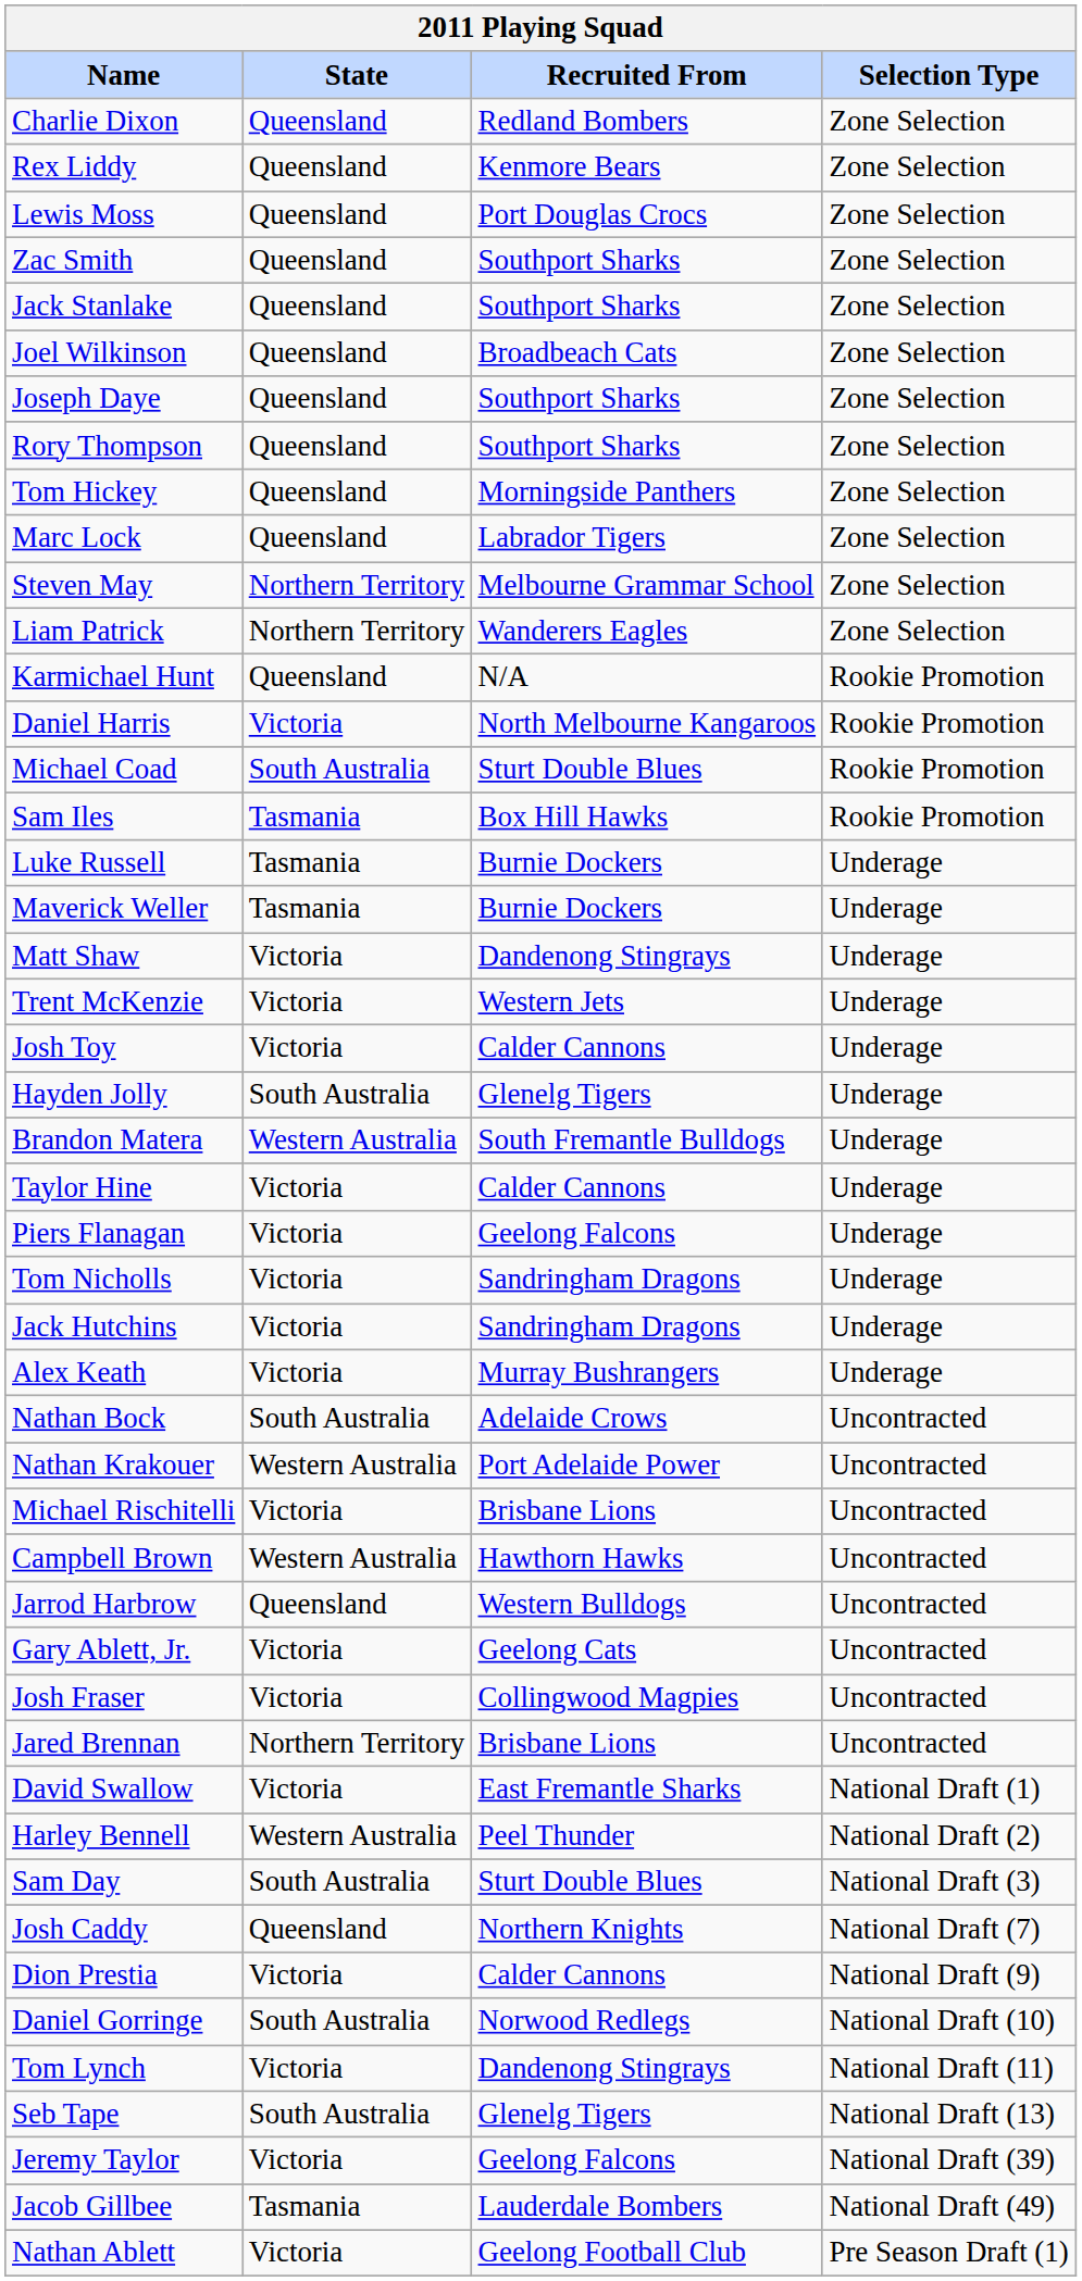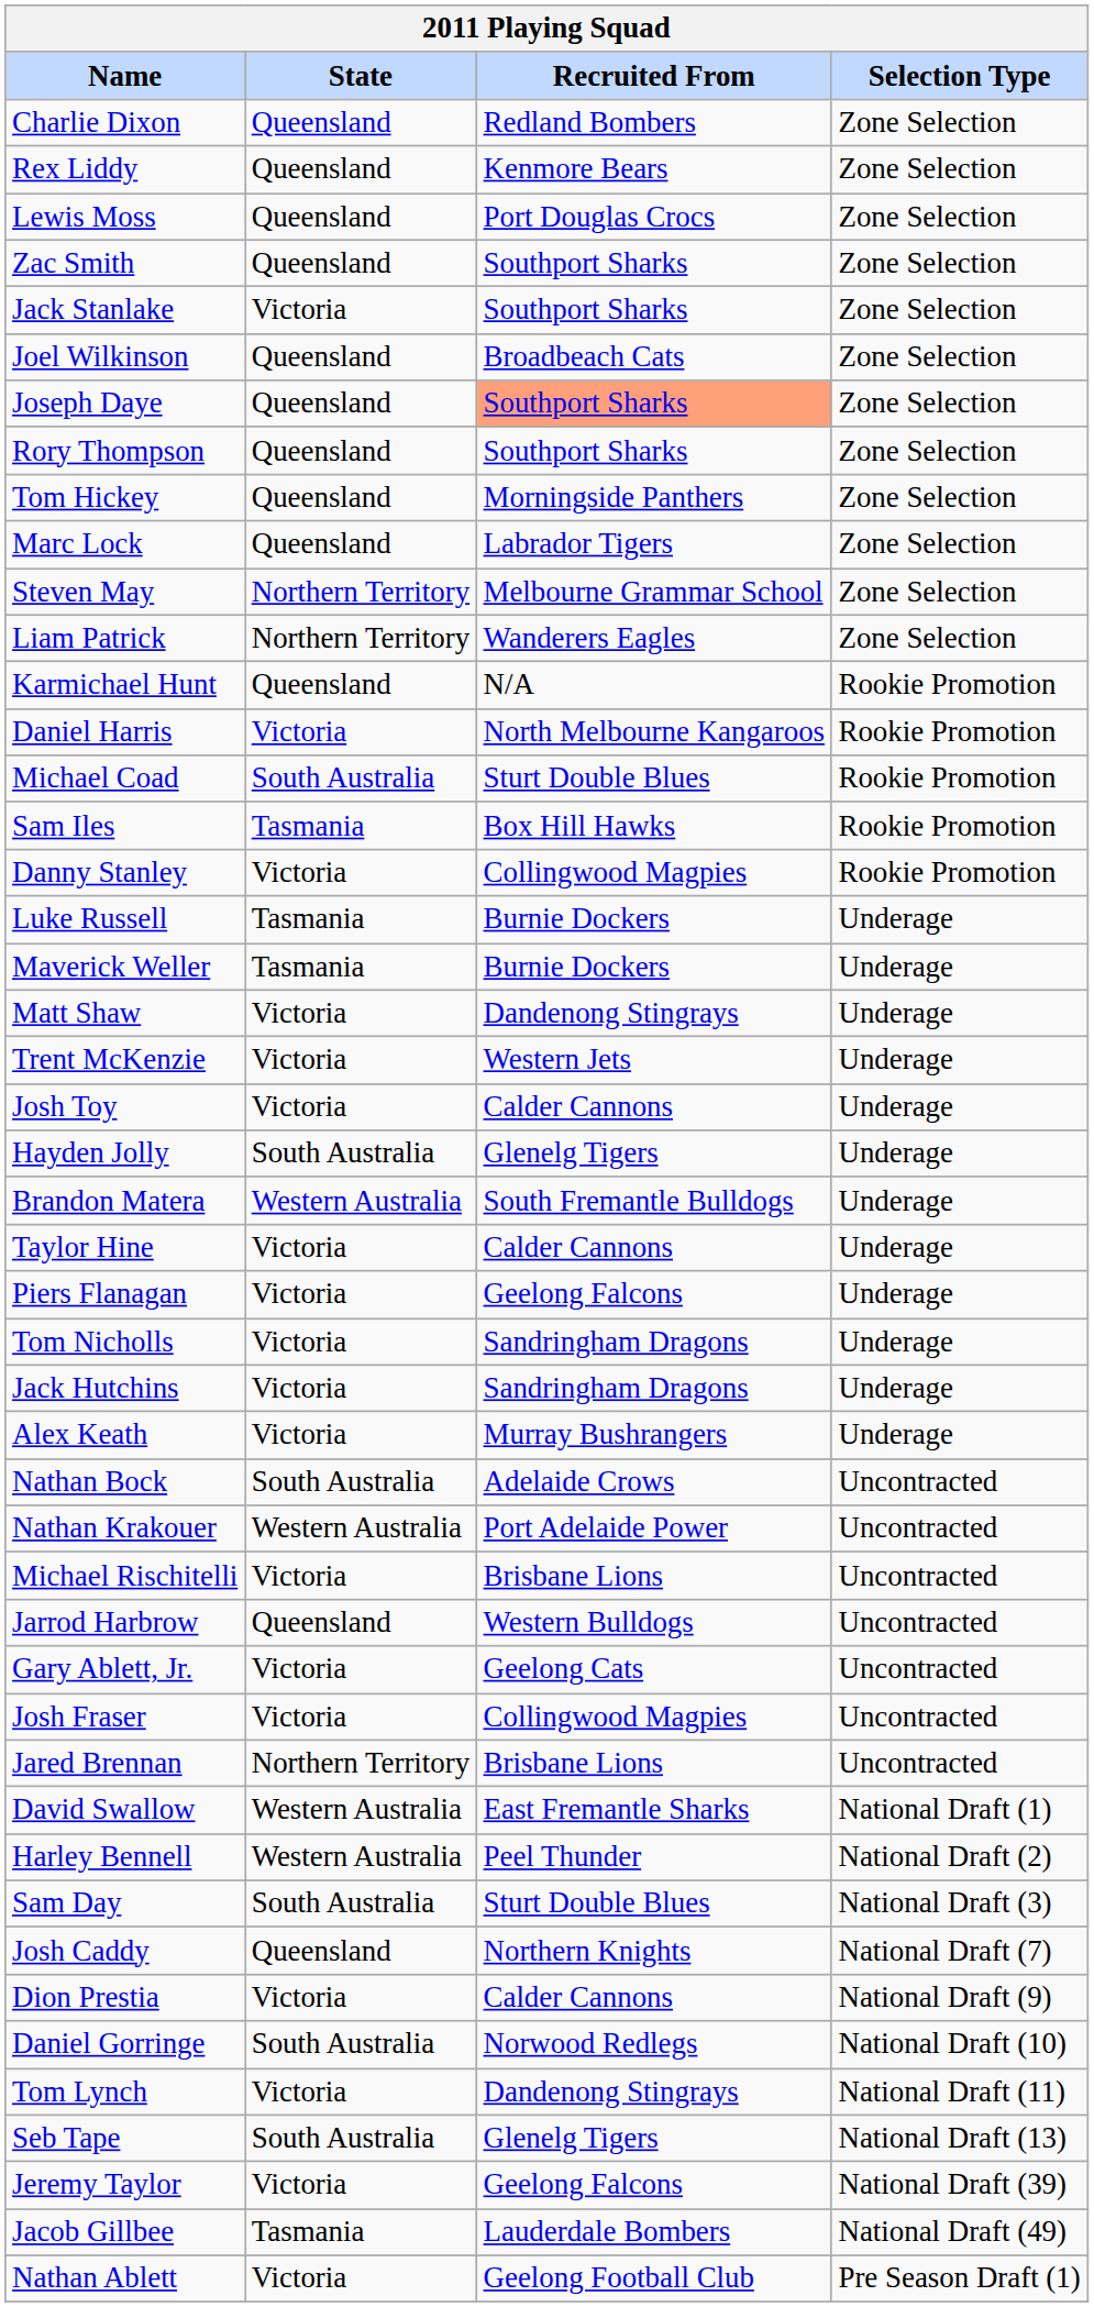Jack Stanlake | State: Queensland -> Victoria
Joseph Daye | Recruited From: no background -> lightsalmon background
+ row: Danny Stanley | Victoria | Collingwood Magpies | Rookie Promotion
- row: Campbell Brown | Western Australia | Hawthorn Hawks | Uncontracted
David Swallow | State: Victoria -> Western Australia
